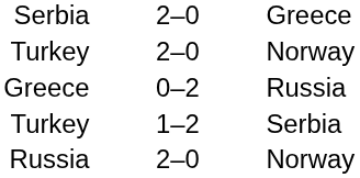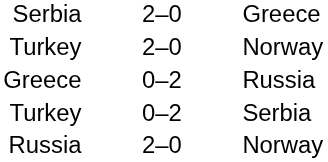Turkey / Serbia | column 2: 1–2 -> 0–2
